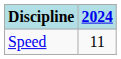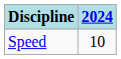Speed | 2024: 11 -> 10
